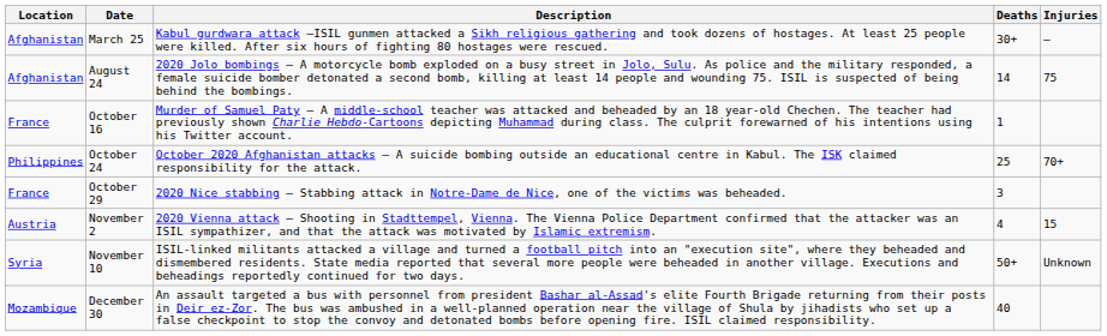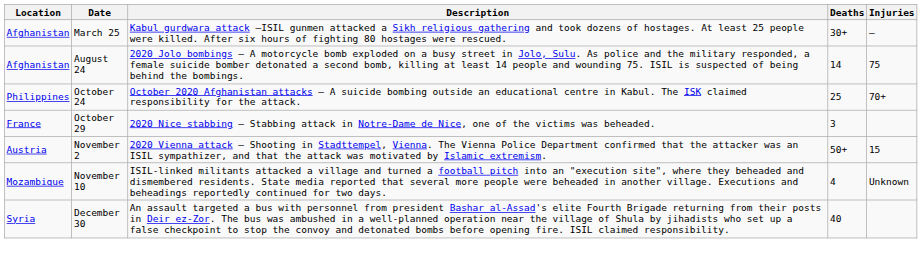- row: France | October 16 | Murder of Samuel Paty – A middle-school teacher was attacked and beheaded by an 18 year-old Chechen. The teacher had previously shown Charlie Hebdo-Cartoons depicting Muhammad during class. The culprit forewarned of his intentions using his Twitter account. | 1
November 2 | Deaths: 4 -> 50+
November 10 | Location: Syria -> Mozambique
November 10 | Deaths: 50+ -> 4
December 30 | Location: Mozambique -> Syria
